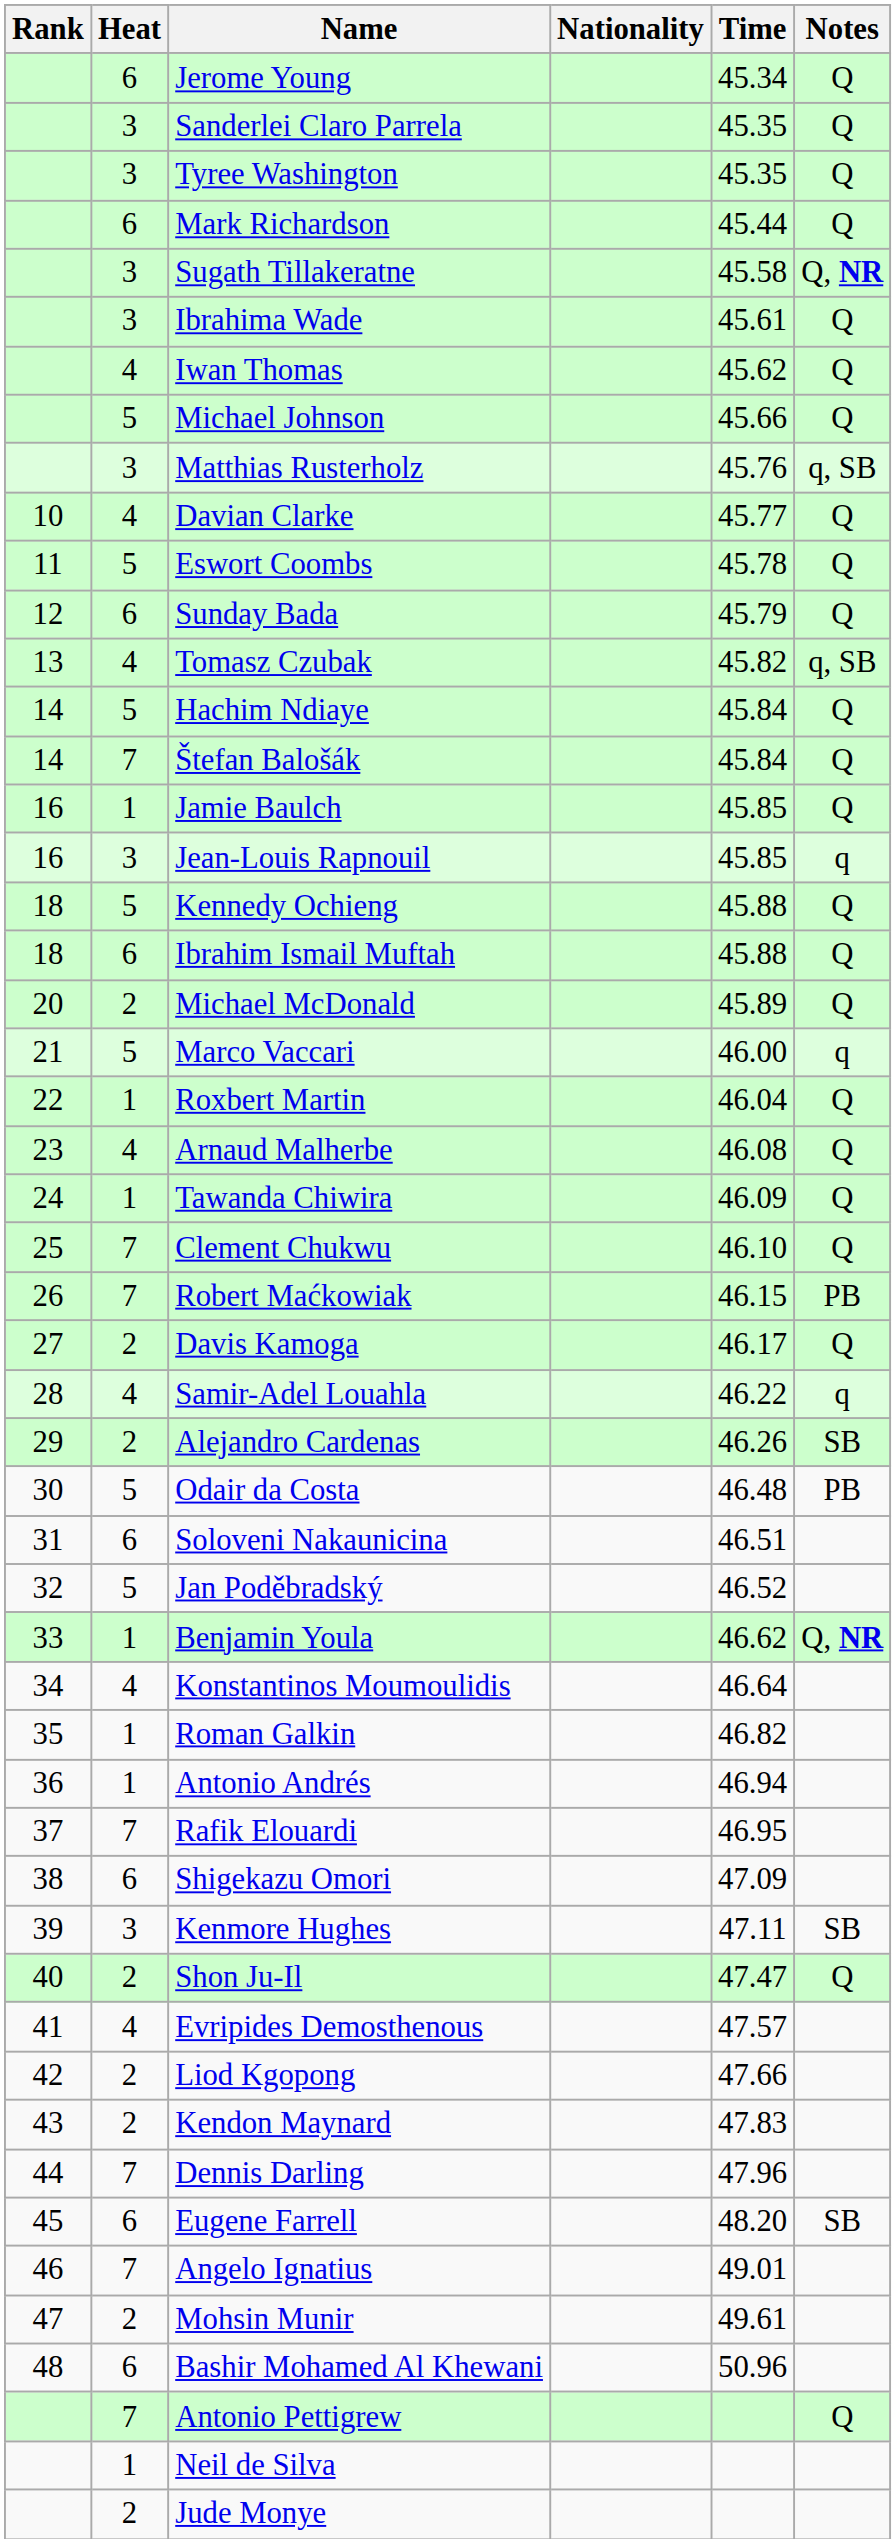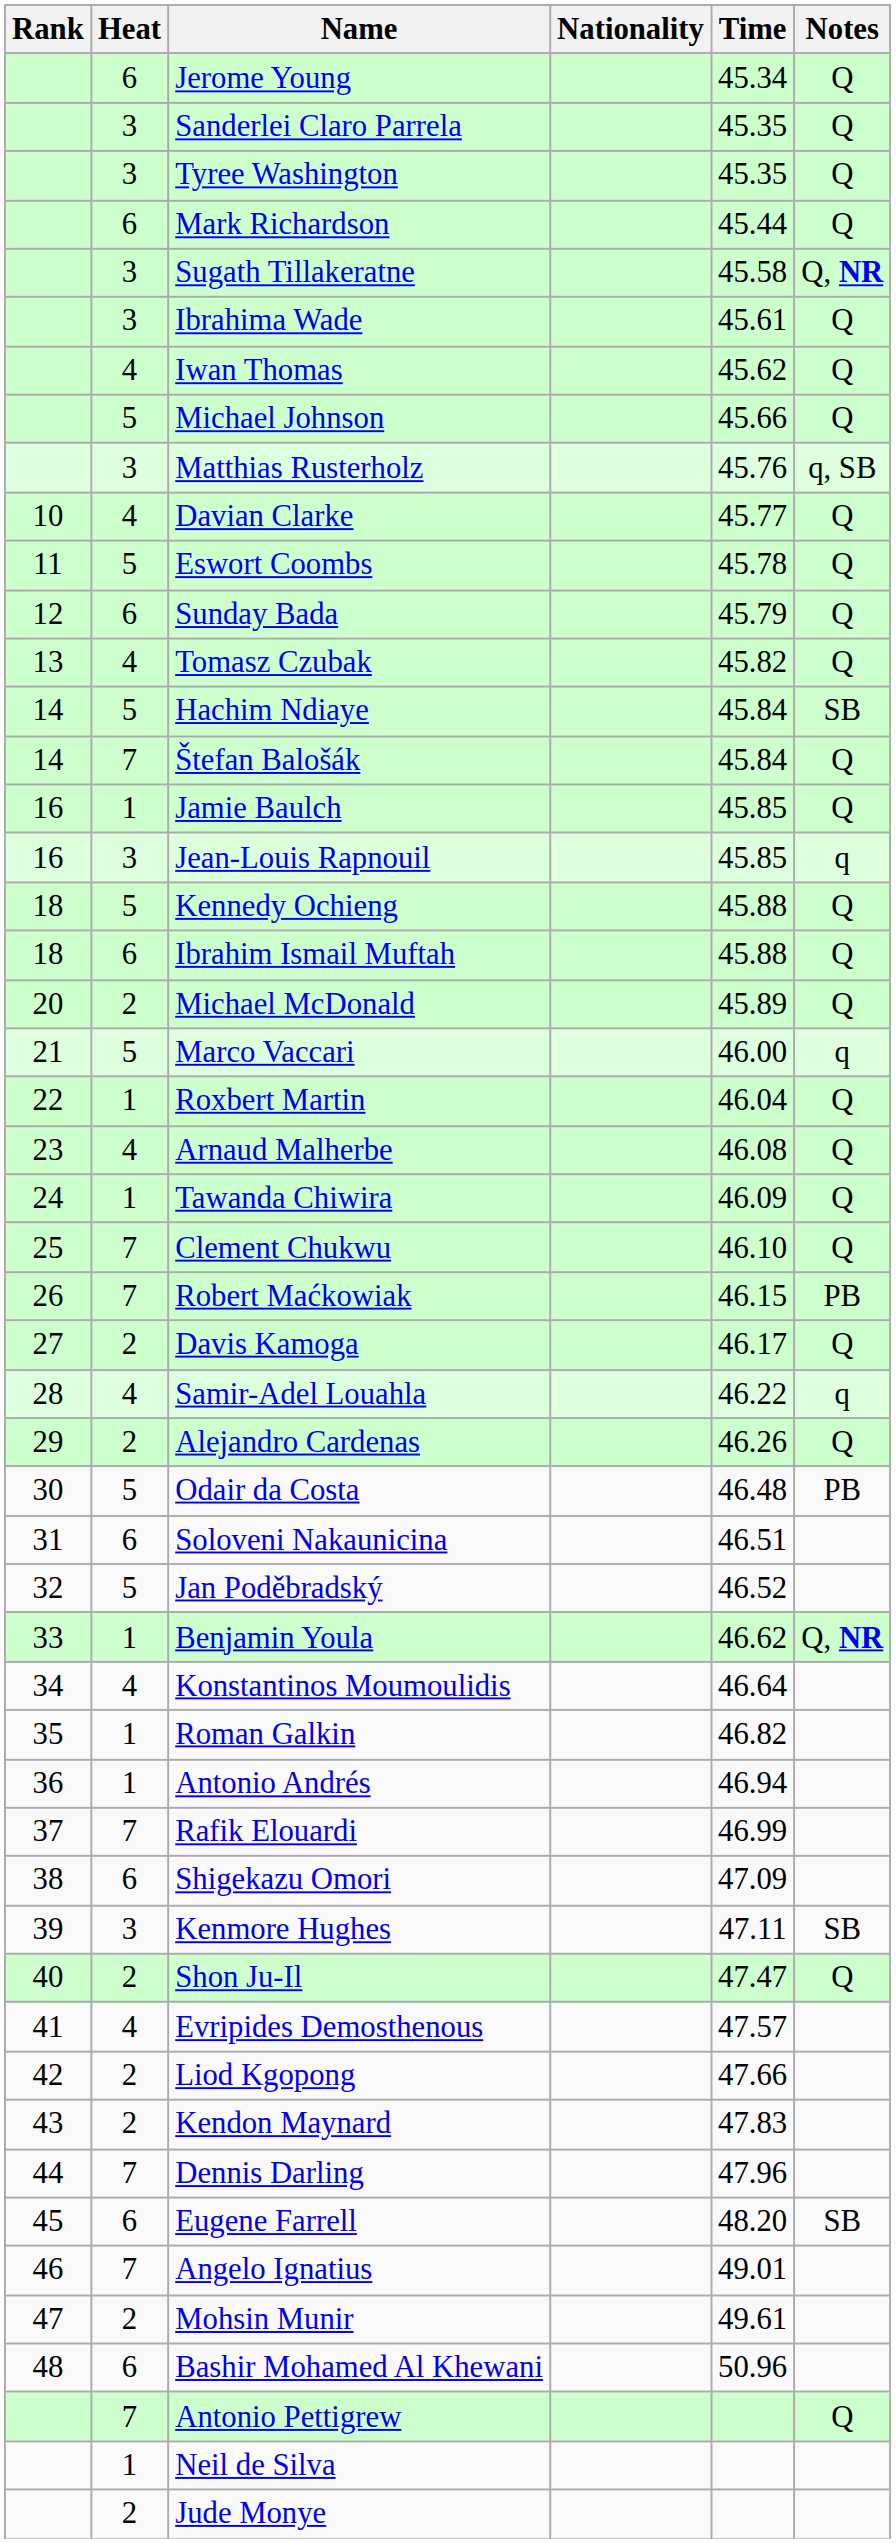Tomasz Czubak | Notes: q, SB -> Q
Hachim Ndiaye | Notes: Q -> SB
Alejandro Cardenas | Notes: SB -> Q
Rafik Elouardi | Time: 46.95 -> 46.99
